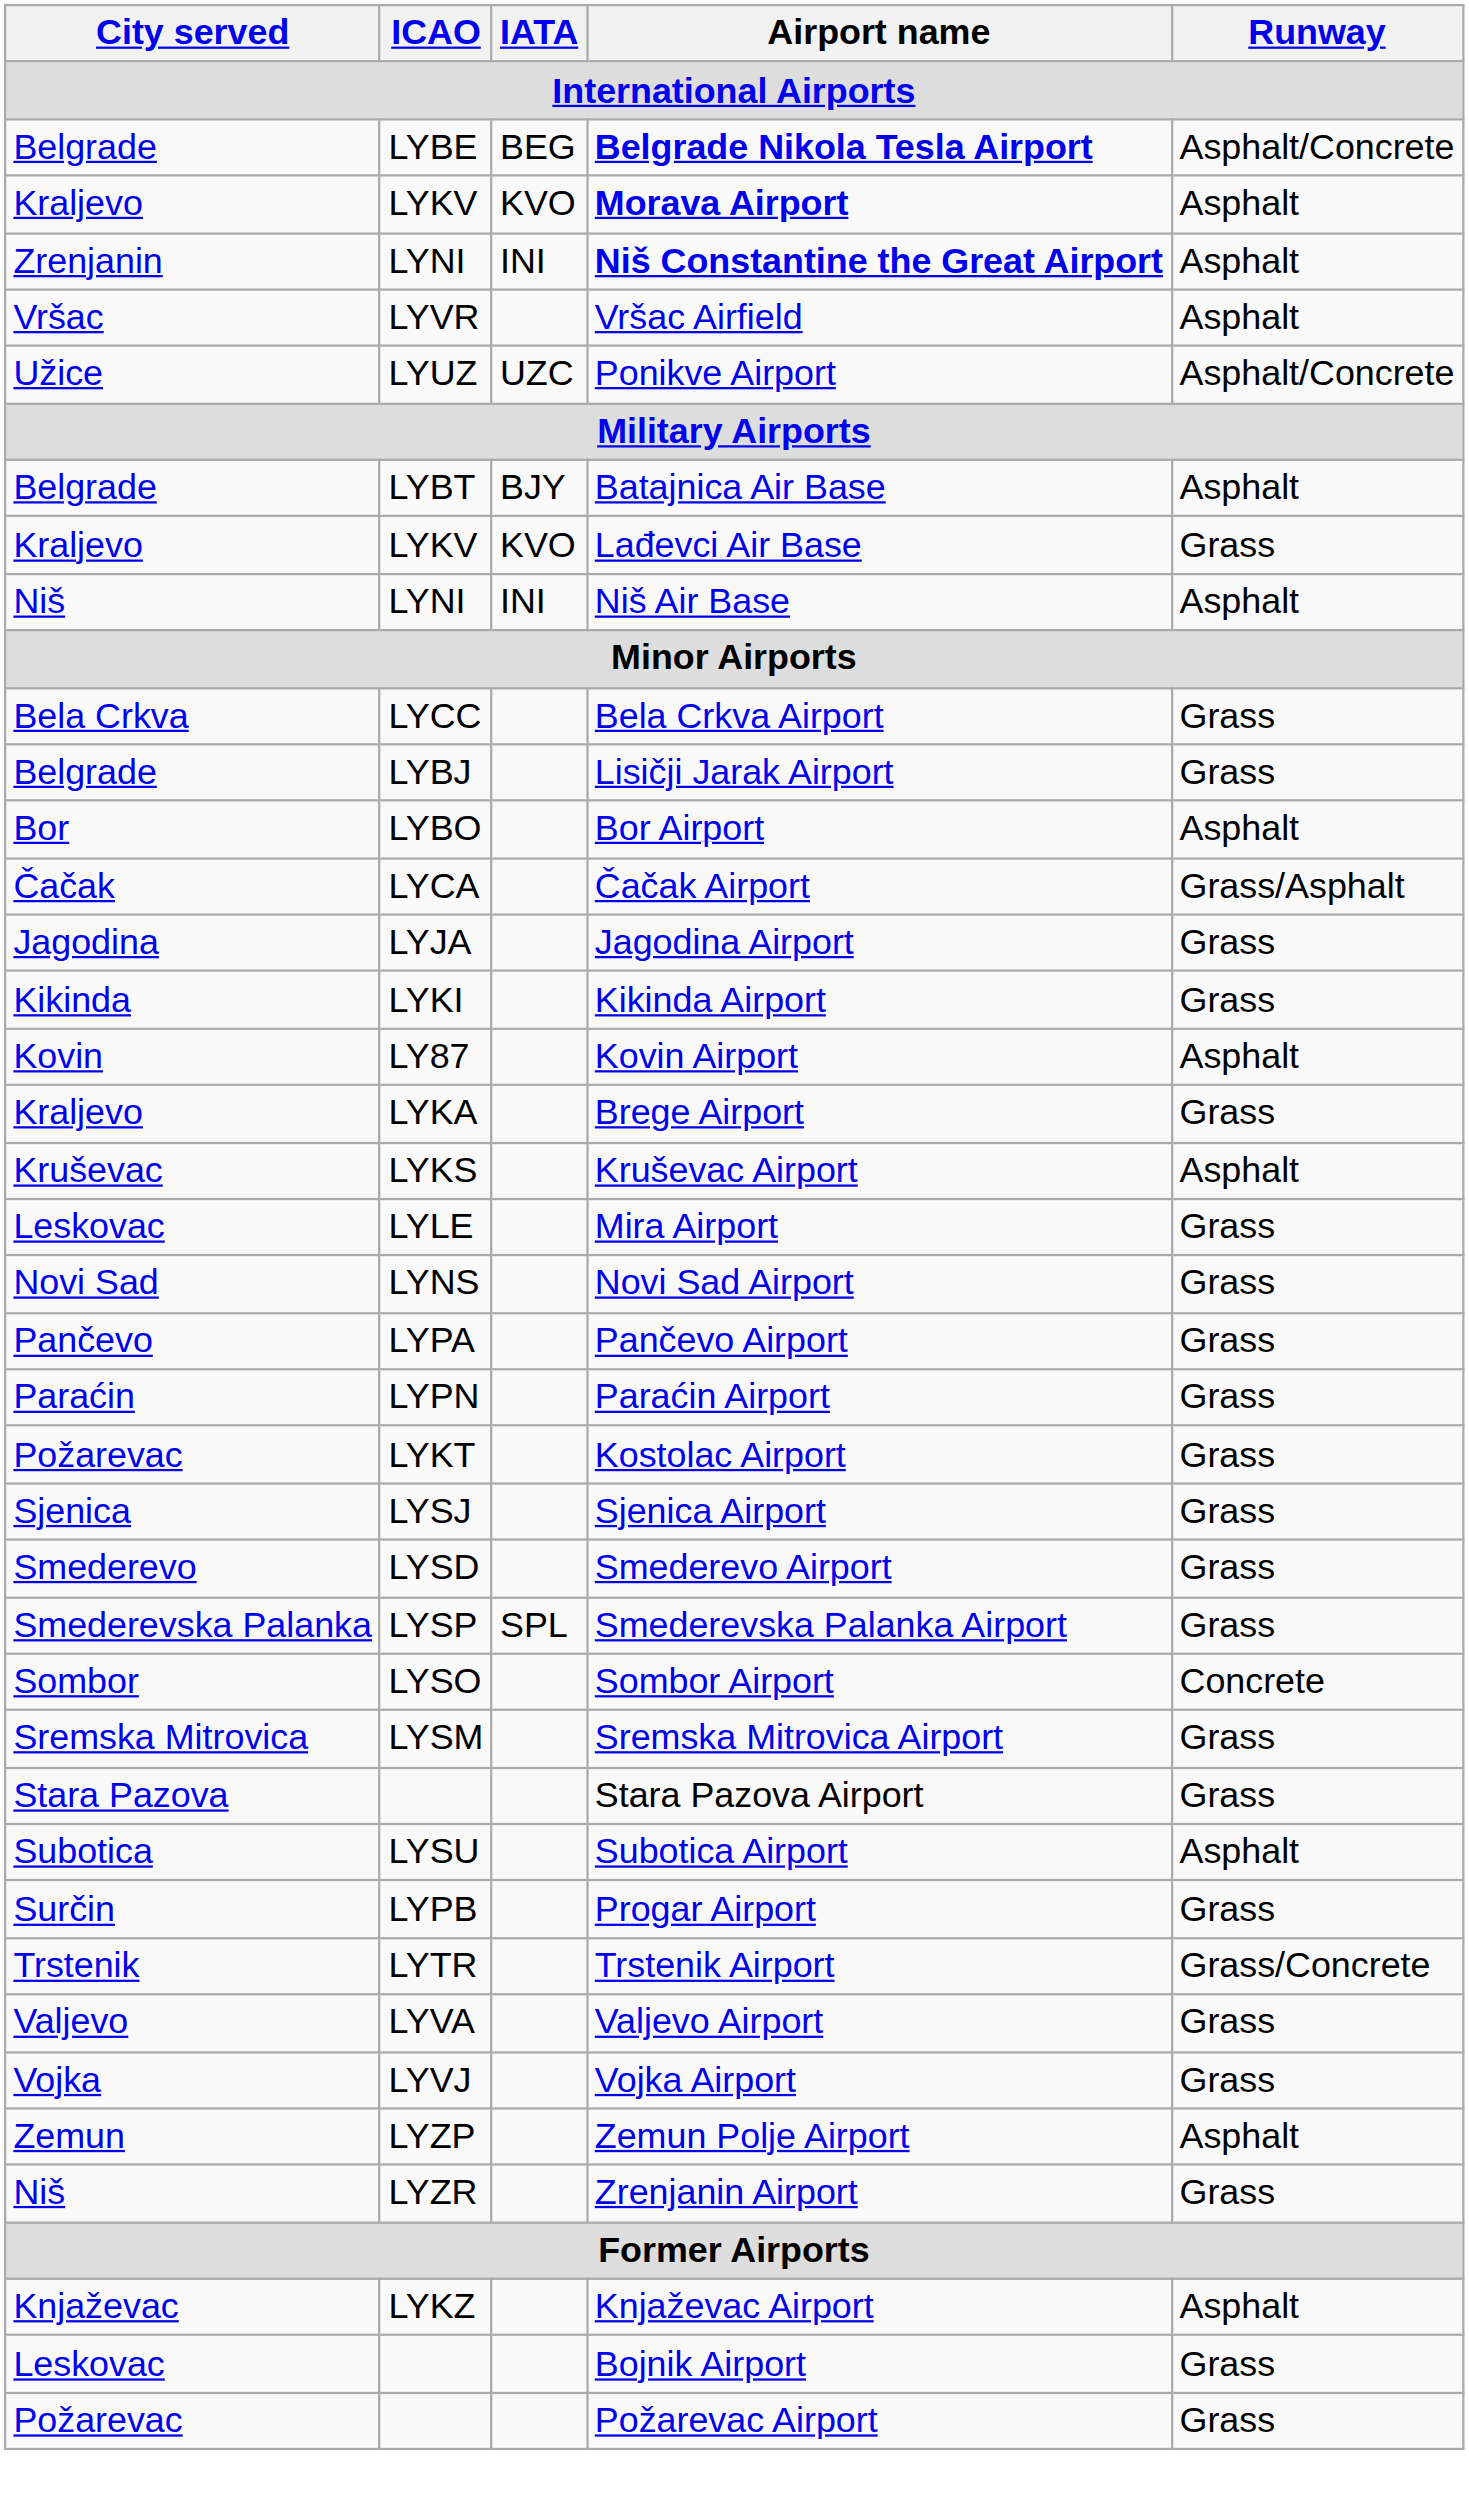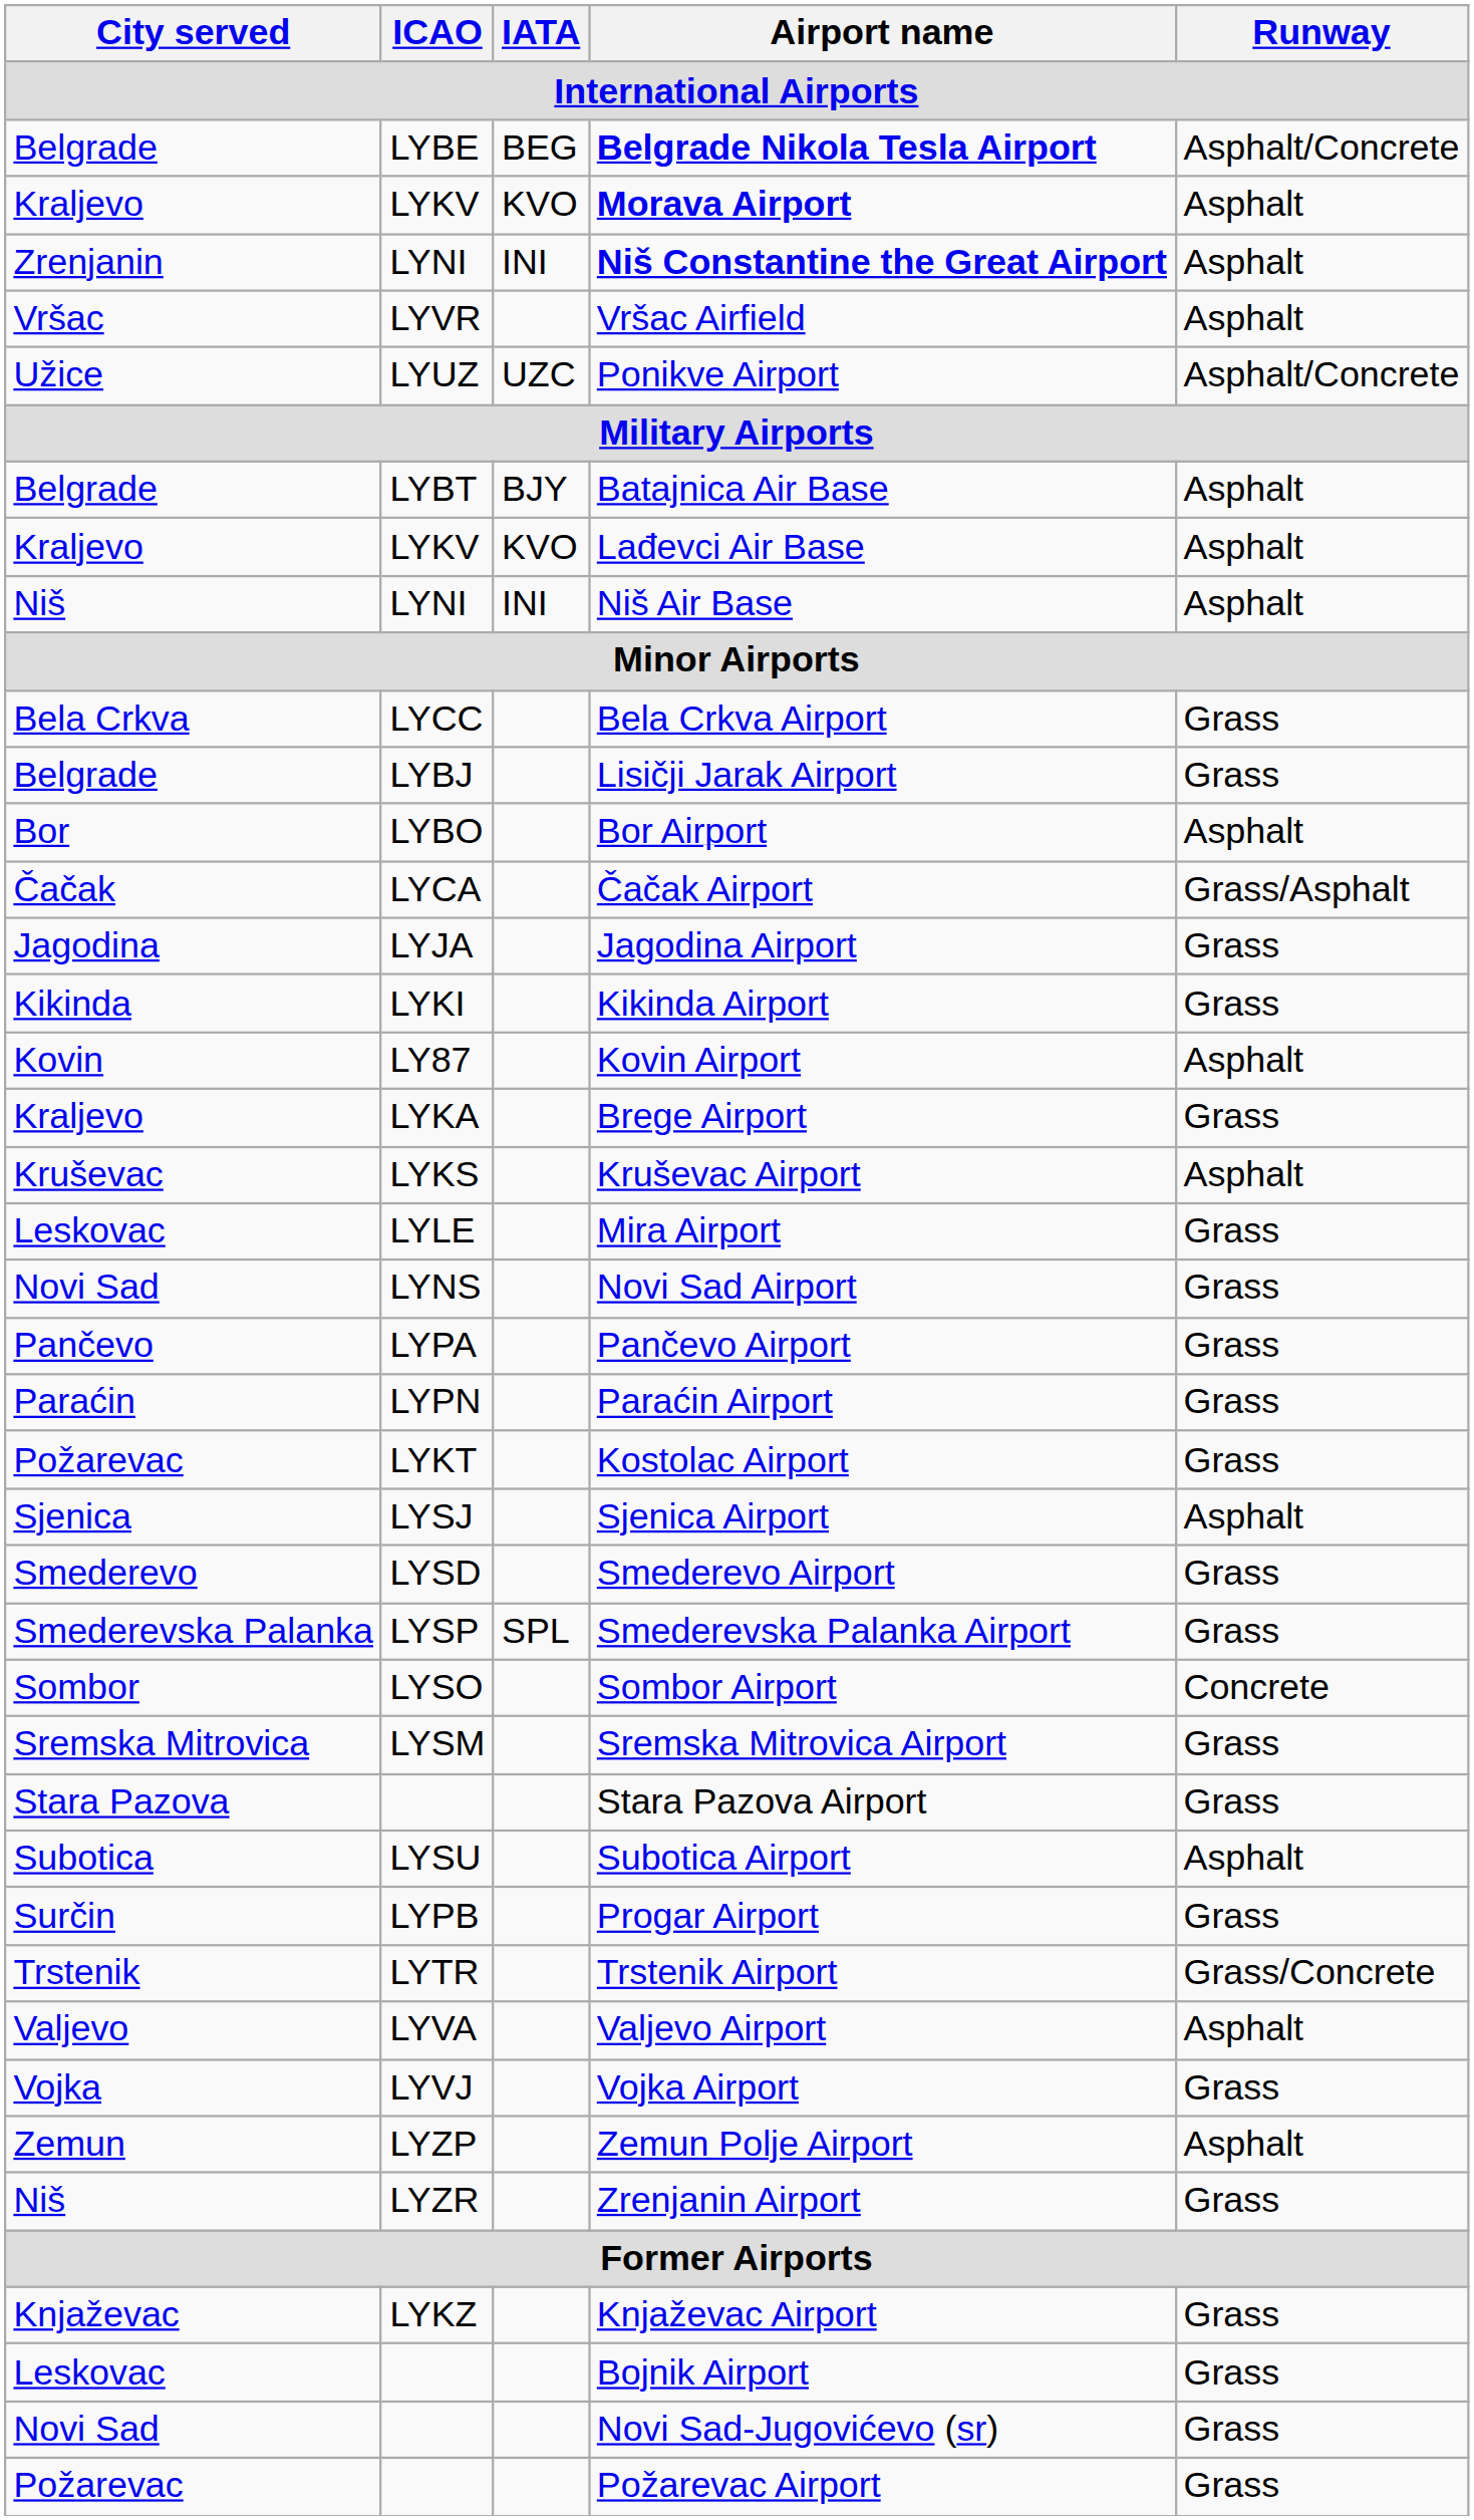Lađevci Air Base | Runway: Grass -> Asphalt
Sjenica Airport | Runway: Grass -> Asphalt
Valjevo Airport | Runway: Grass -> Asphalt
Knjaževac Airport | Runway: Asphalt -> Grass
+ row: Novi Sad | Novi Sad-Jugovićevo (sr) | Grass
